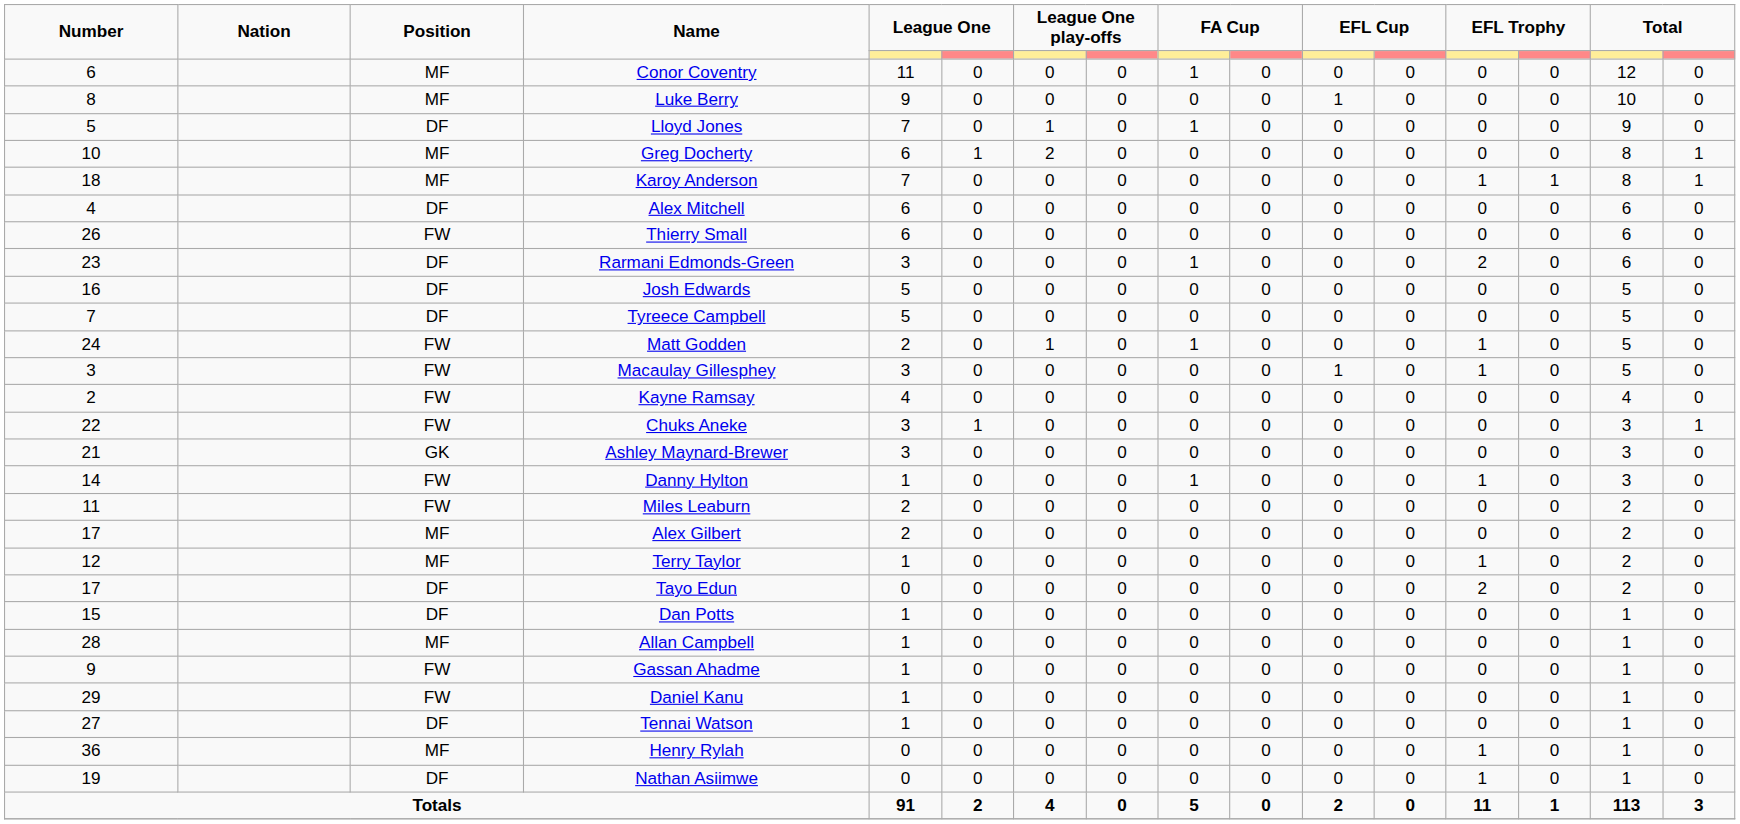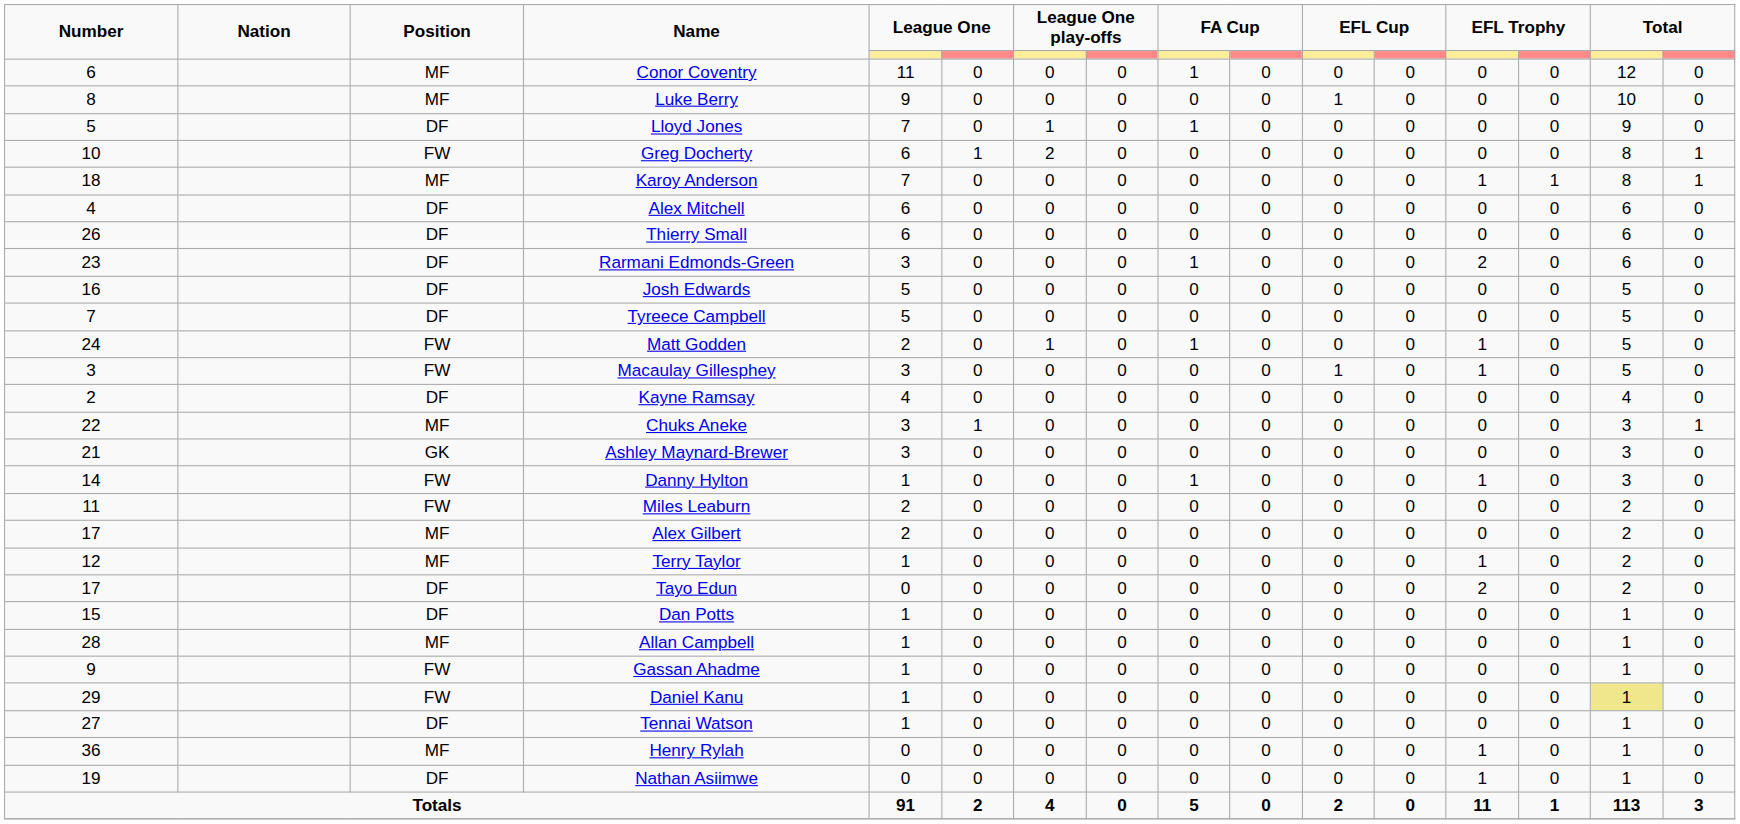Greg Docherty | Position: MF -> FW
Thierry Small | Position: FW -> DF
Kayne Ramsay | Position: FW -> DF
Chuks Aneke | Position: FW -> MF
Daniel Kanu | column 15: no background -> khaki background
